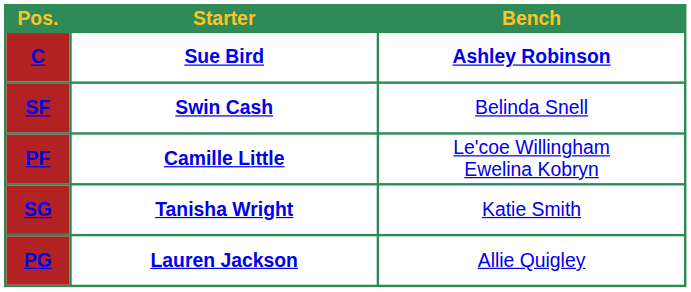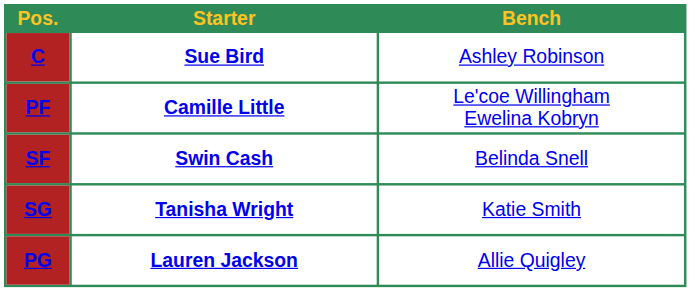C | Bench: bold -> normal
rows swapped: PF <-> SF
